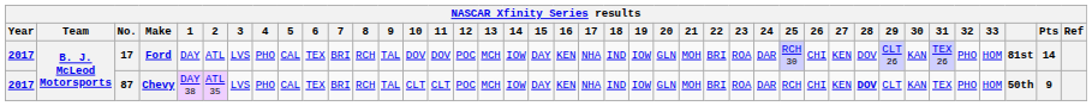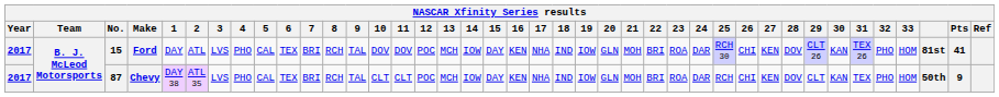Ford | No.: 17 -> 15
Ford | Pts: 14 -> 41
Chevy | 28: bold -> normal
